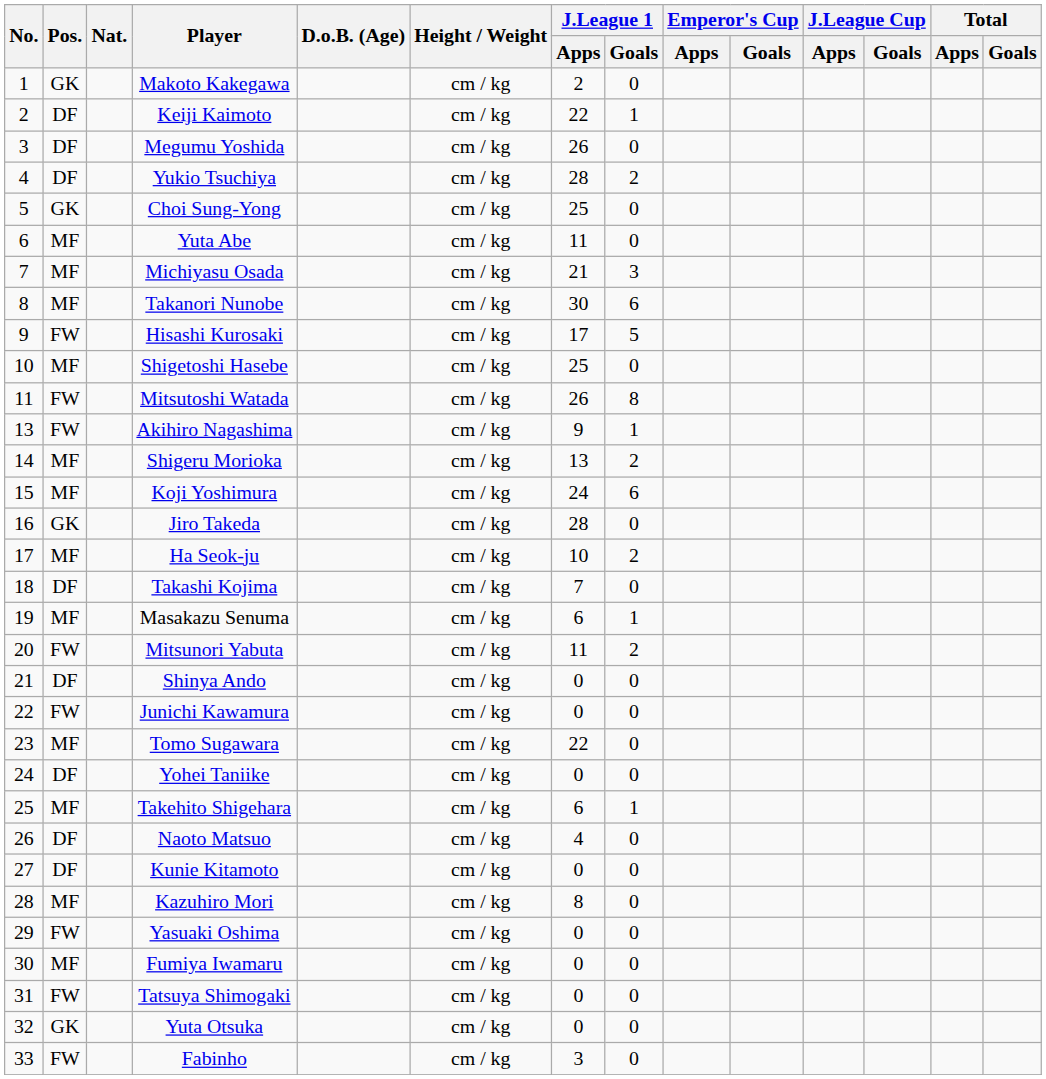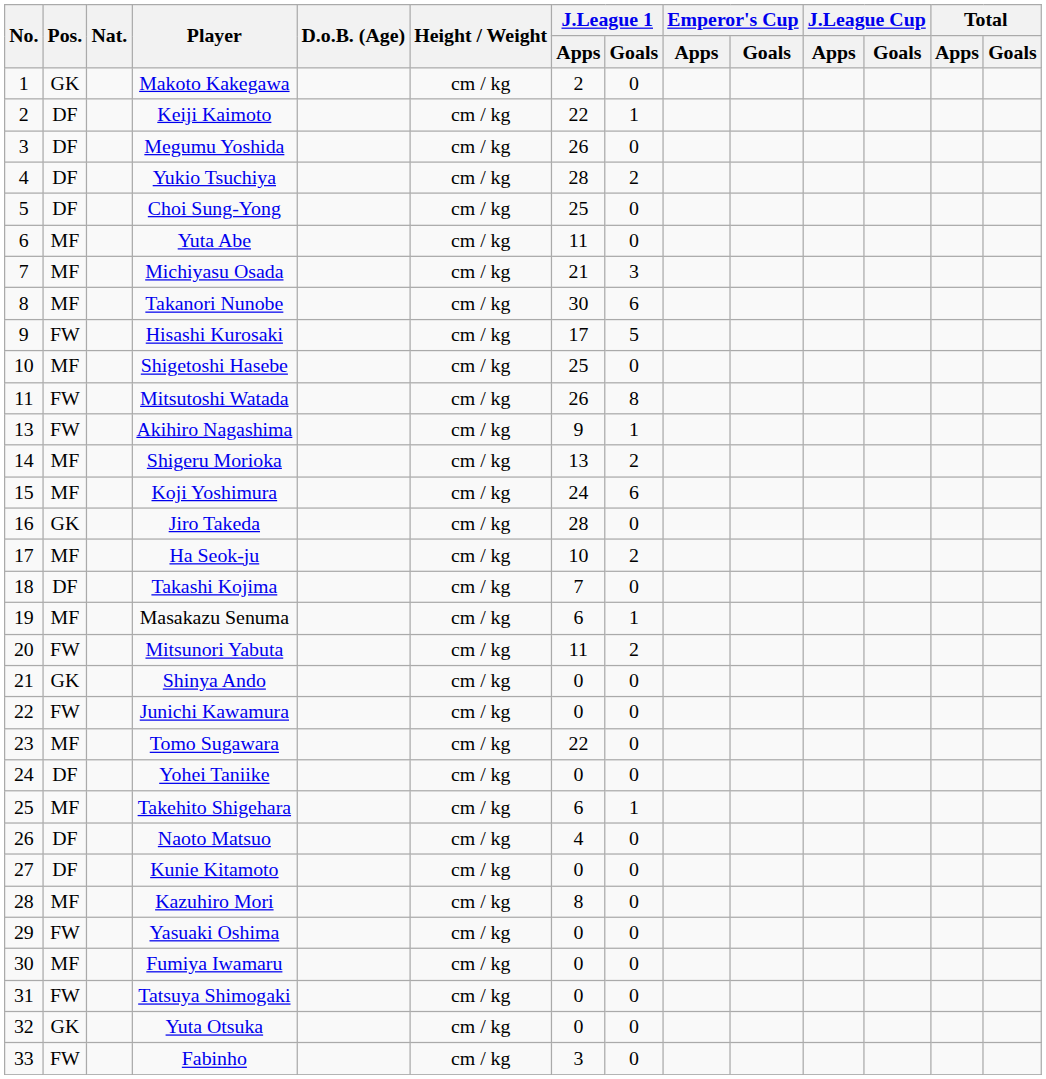Choi Sung-Yong | Pos.: GK -> DF
Shinya Ando | Pos.: DF -> GK
